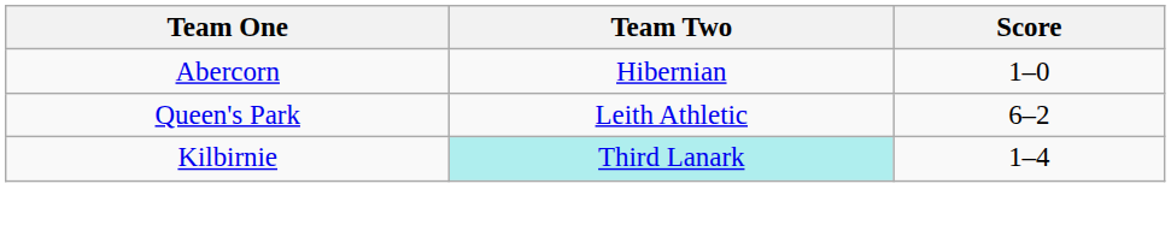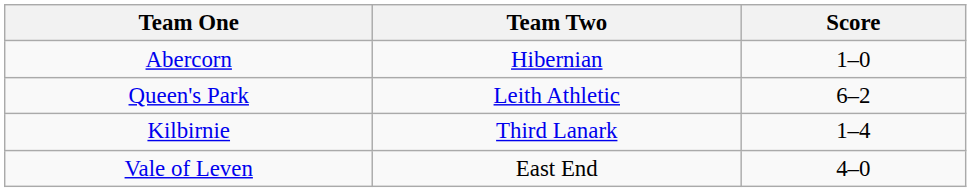Kilbirnie | Team Two: paleturquoise background -> no background
+ row: Vale of Leven | East End | 4–0
